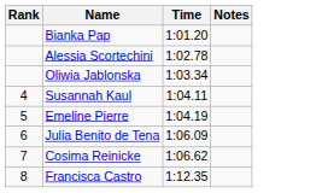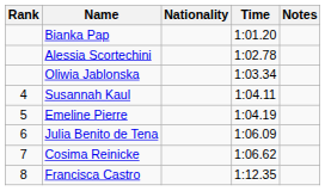+ column: Nationality
